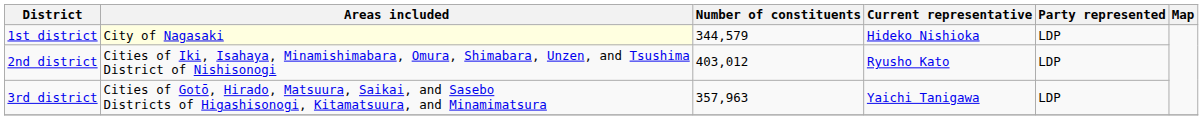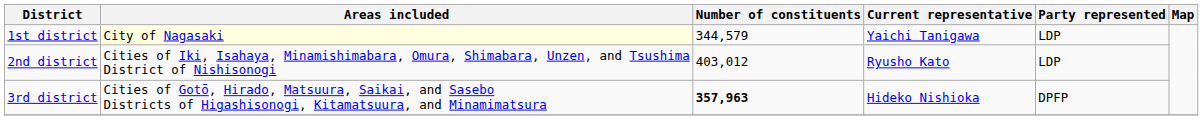1st district | Current representative: Hideko Nishioka -> Yaichi Tanigawa
3rd district | Number of constituents: normal -> bold
3rd district | Current representative: Yaichi Tanigawa -> Hideko Nishioka
3rd district | Party represented: LDP -> DPFP
